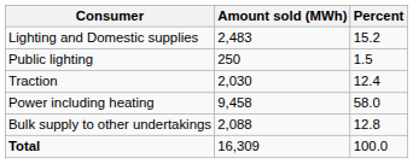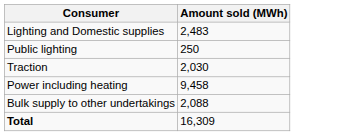- column: Percent | 15.2 | 1.5 | 12.4 | 58.0 | 12.8 | 100.0
